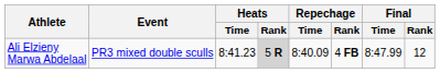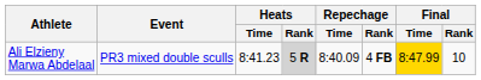Ali Elzieny Marwa Abdelaal | Final / Time: no background -> gold background
Ali Elzieny Marwa Abdelaal | Final / Rank: 12 -> 10
